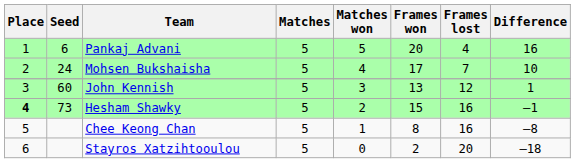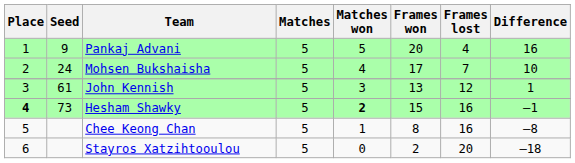Pankaj Advani | Seed: 6 -> 9
John Kennish | Seed: 60 -> 61
Hesham Shawky | Matches won: normal -> bold
